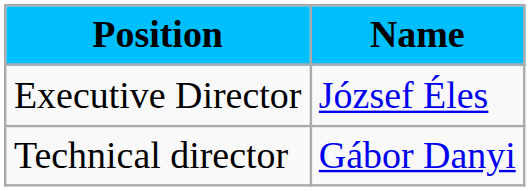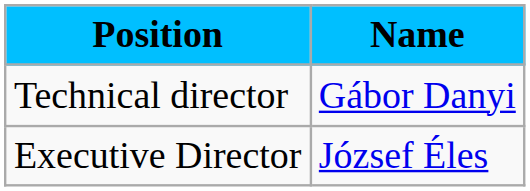rows swapped: Executive Director <-> Technical director
